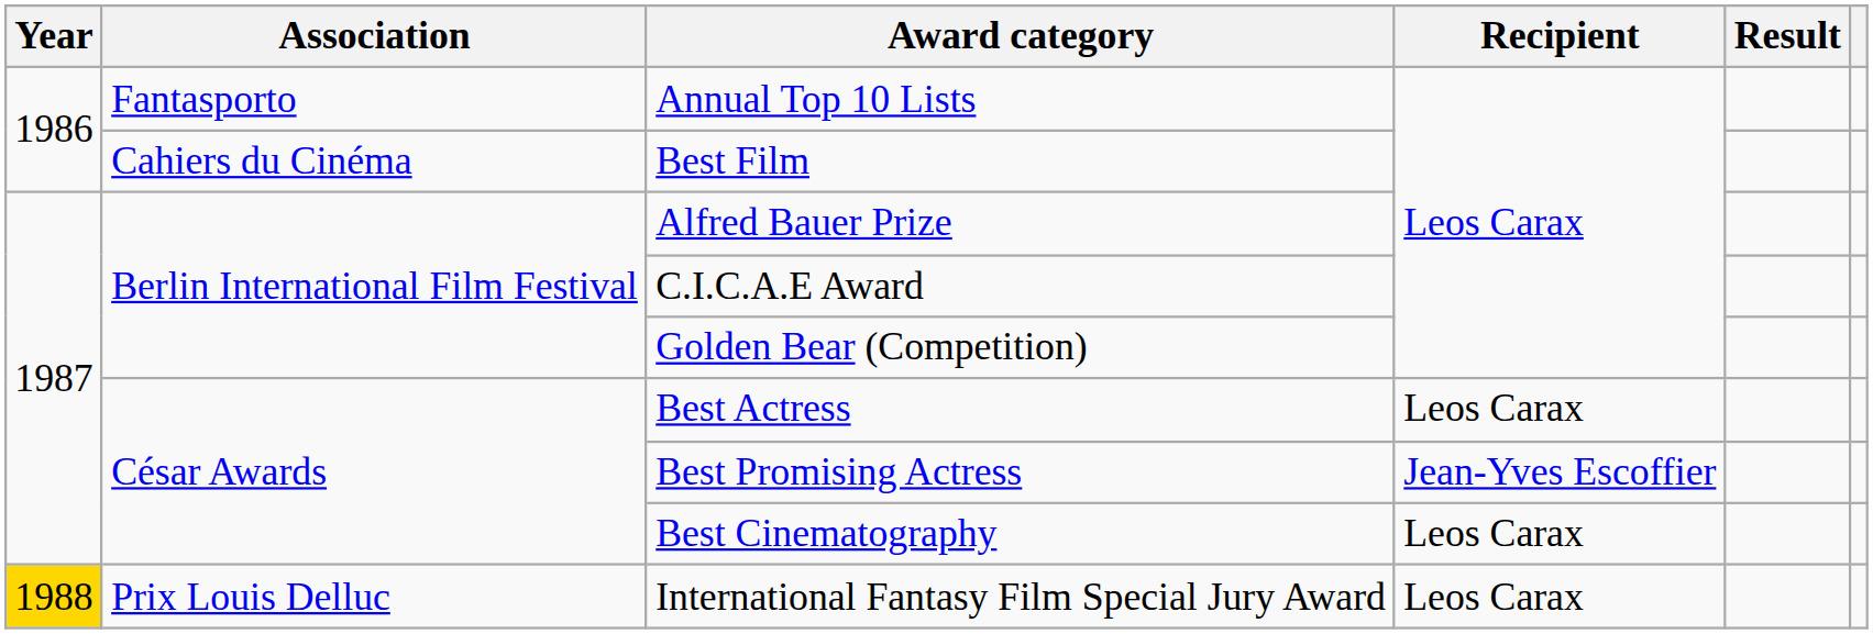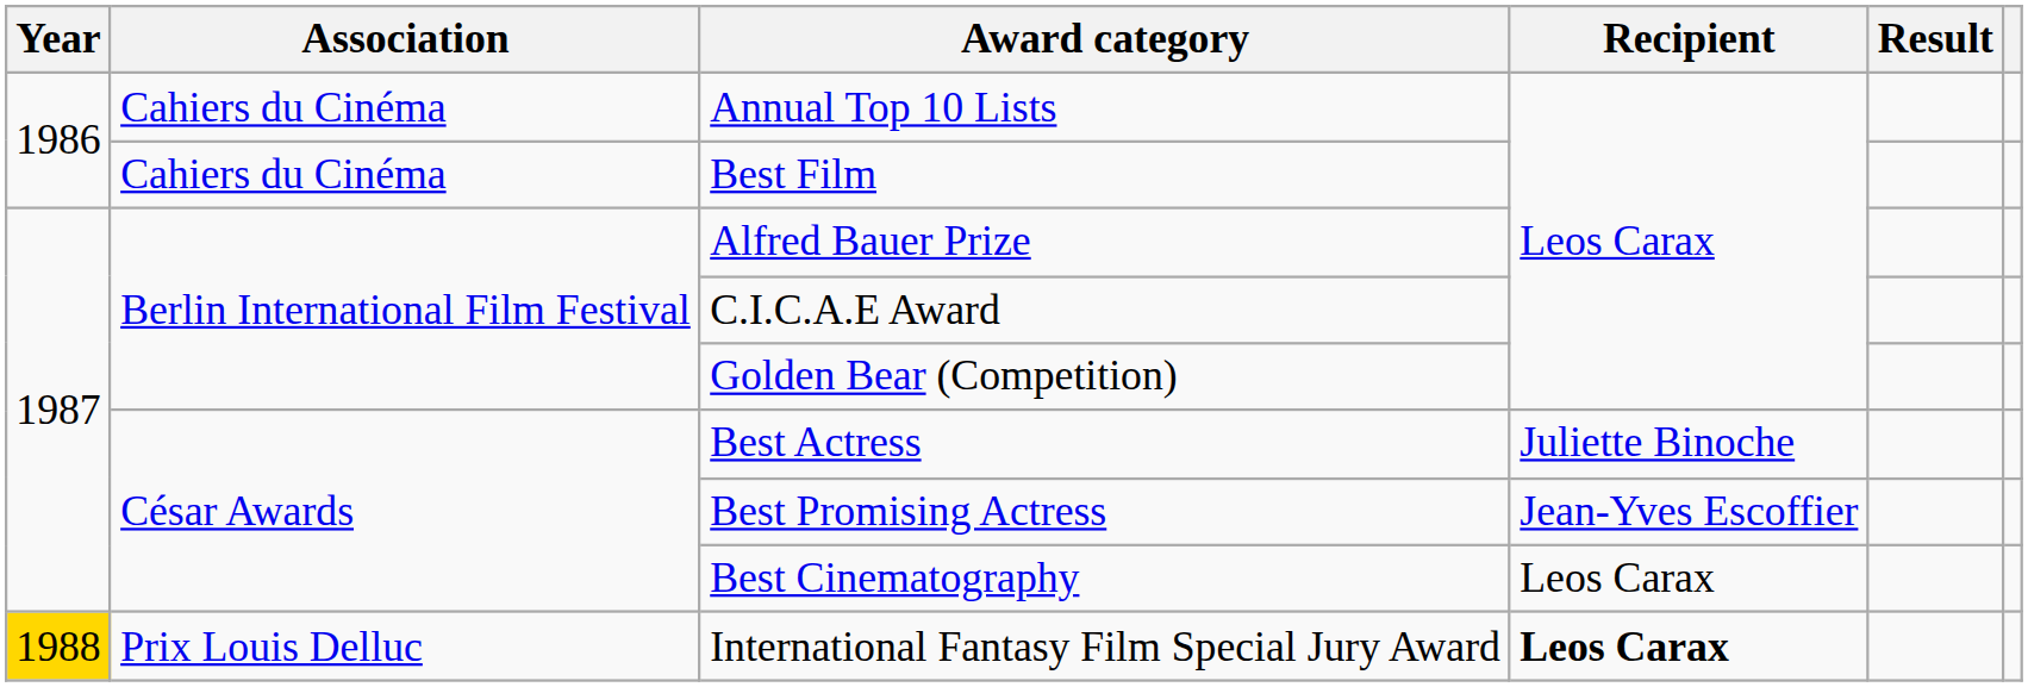Annual Top 10 Lists | Association: Fantasporto -> Cahiers du Cinéma
Best Actress | Recipient: Leos Carax -> Juliette Binoche
International Fantasy Film Special Jury Award | Recipient: normal -> bold
